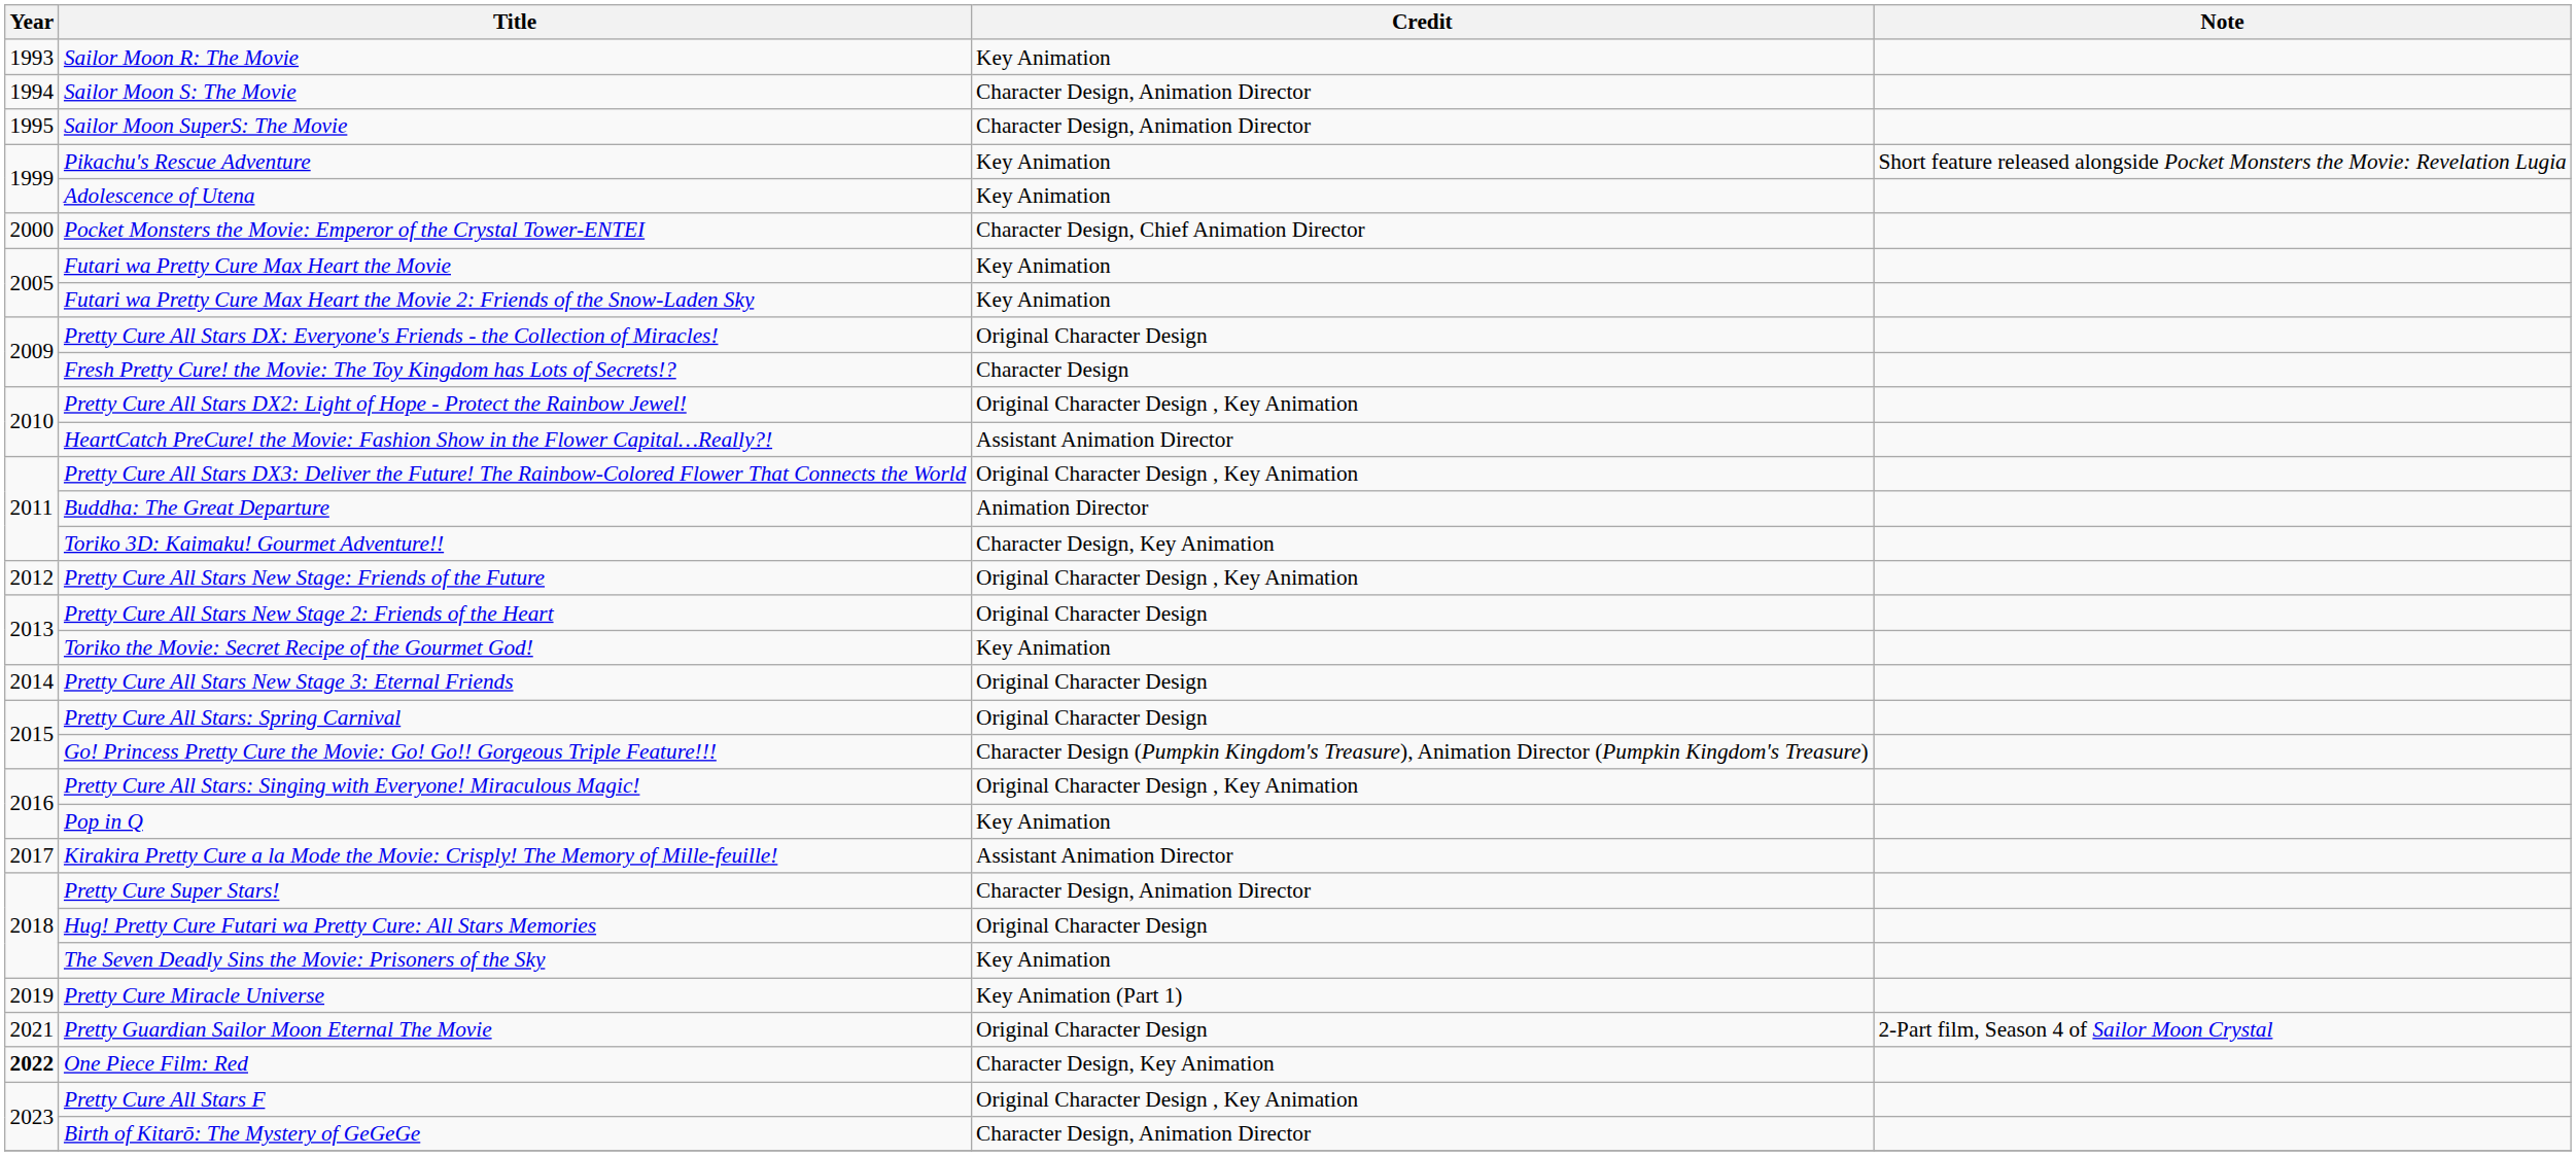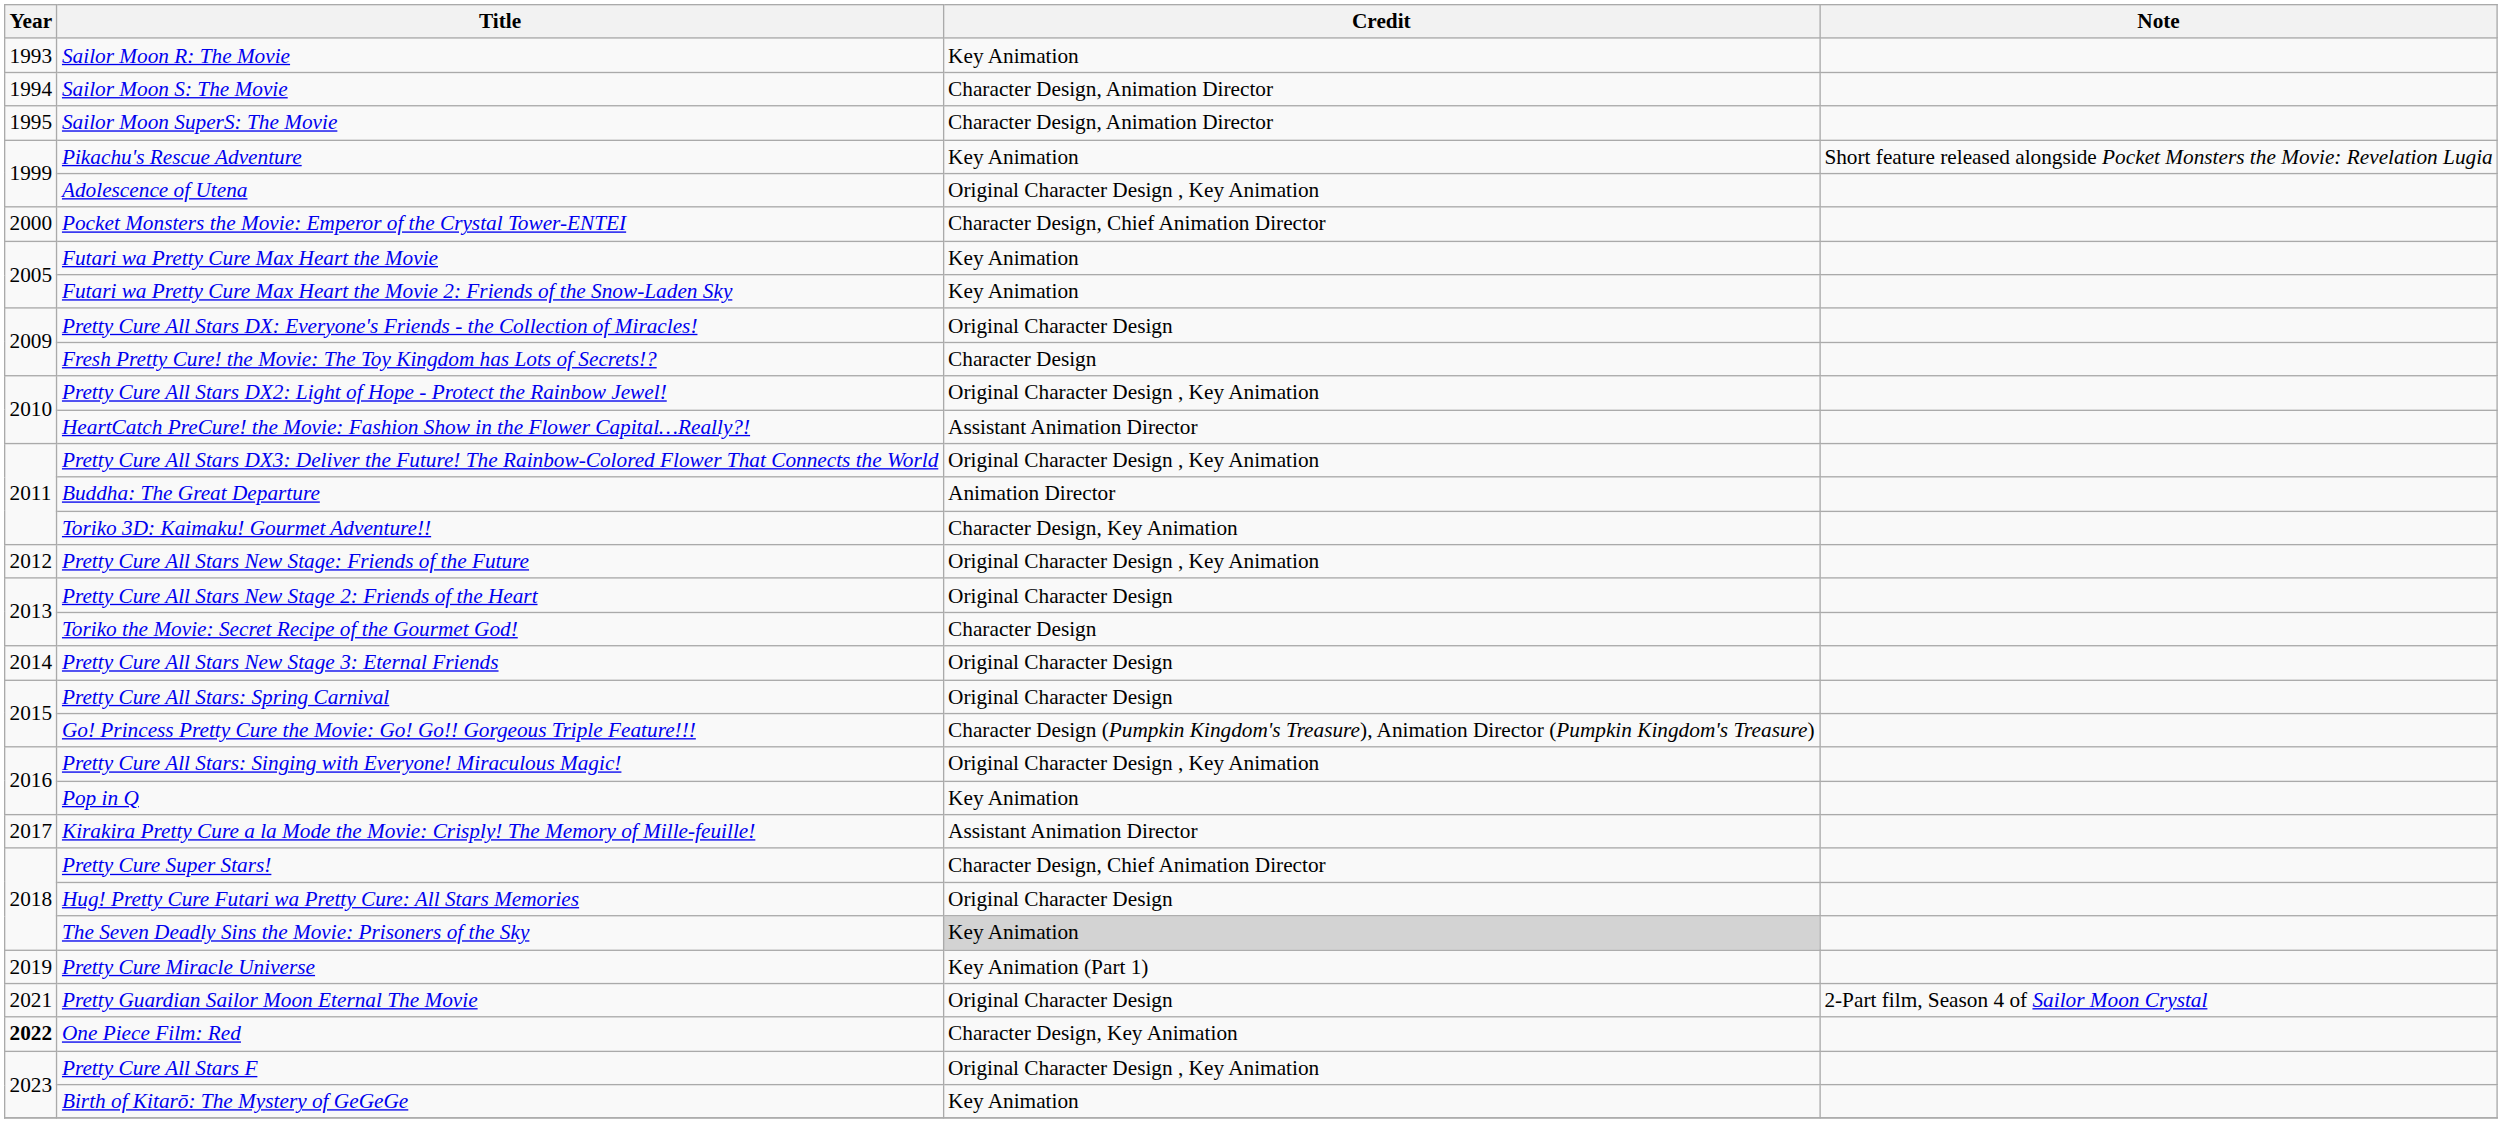Adolescence of Utena | Credit: Key Animation -> Original Character Design , Key Animation
Toriko the Movie: Secret Recipe of the Gourmet God! | Credit: Key Animation -> Character Design
Pretty Cure Super Stars! | Credit: Character Design, Animation Director -> Character Design, Chief Animation Director
The Seven Deadly Sins the Movie: Prisoners of the Sky | Credit: no background -> lightgrey background
Birth of Kitarō: The Mystery of GeGeGe | Credit: Character Design, Animation Director -> Key Animation
